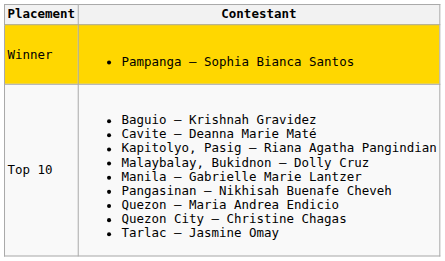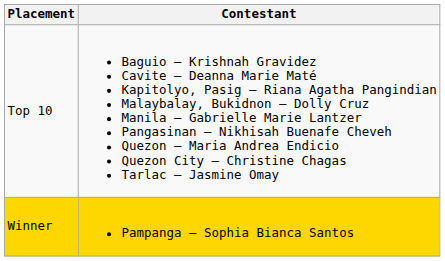rows swapped: Winner <-> Top 10
